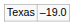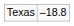Texas | column 2: –19.0 -> –18.8
